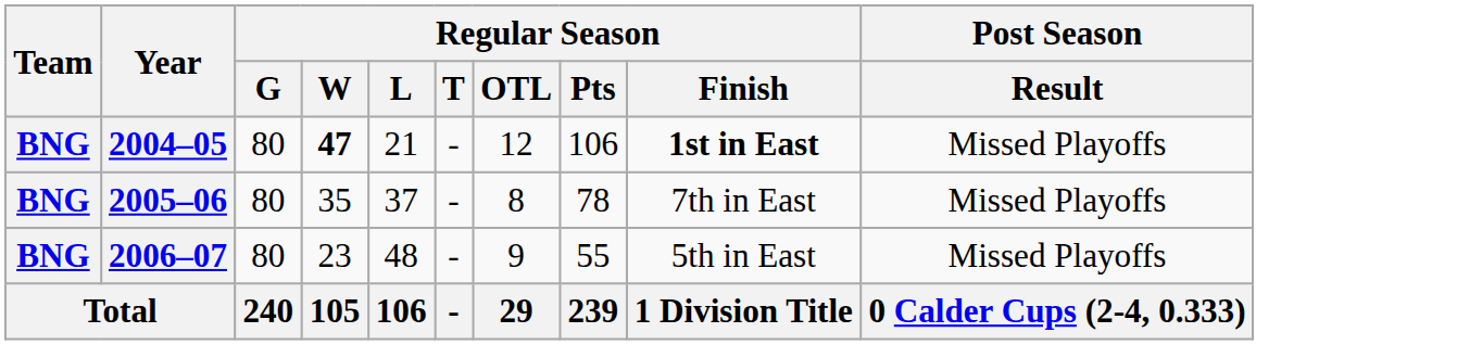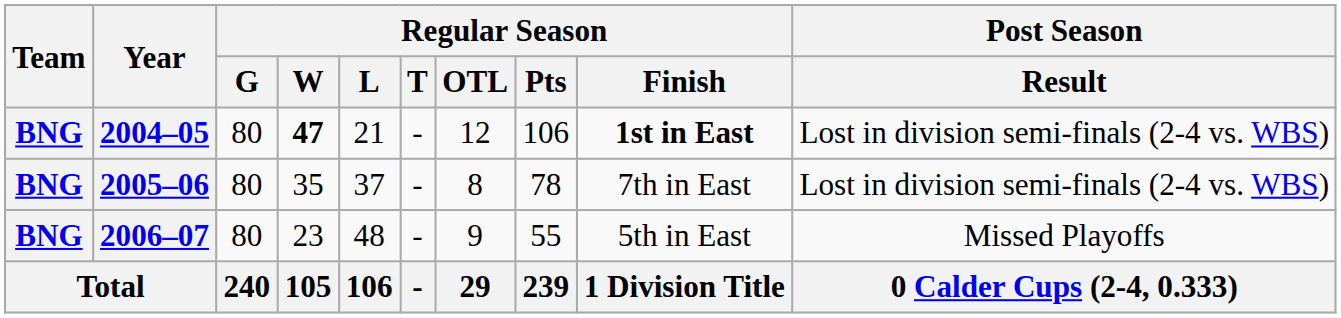2004–05 | Post Season / Result: Missed Playoffs -> Lost in division semi-finals (2-4 vs. WBS)
2005–06 | Post Season / Result: Missed Playoffs -> Lost in division semi-finals (2-4 vs. WBS)
